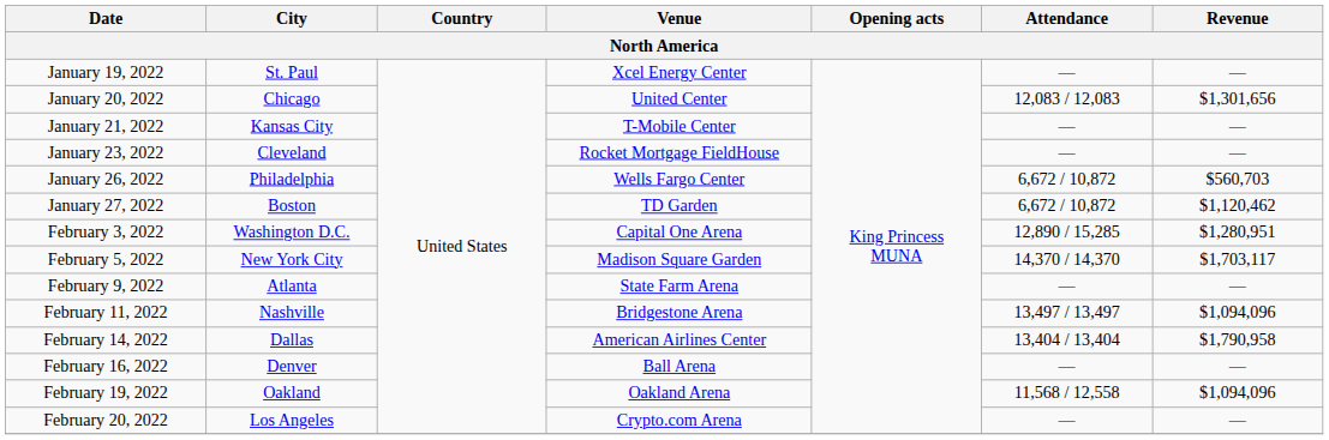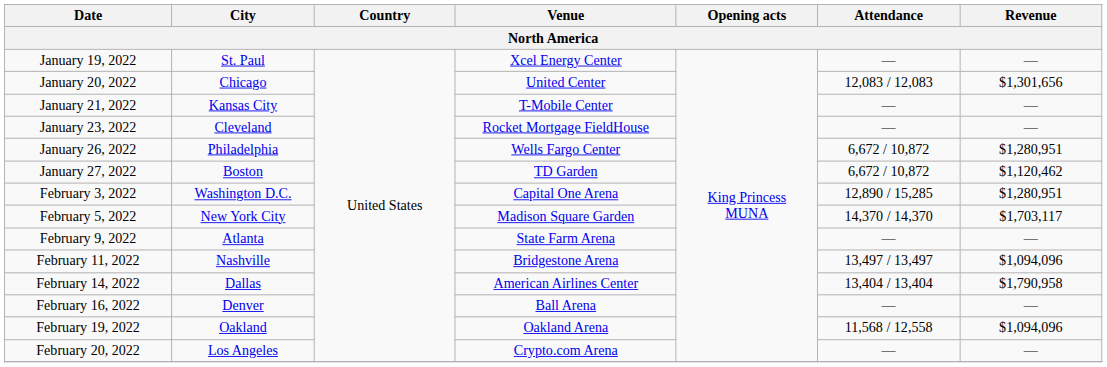January 26, 2022 | Revenue: $560,703 -> $1,280,951
